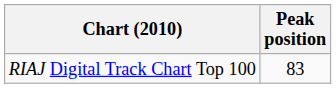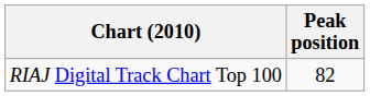RIAJ Digital Track Chart Top 100 | Peak position: 83 -> 82
